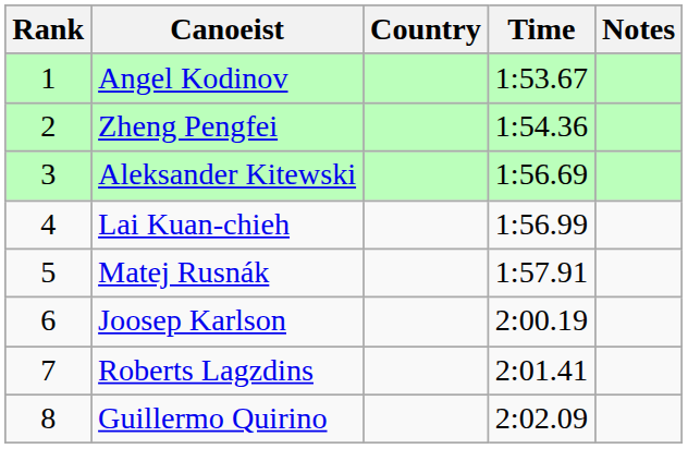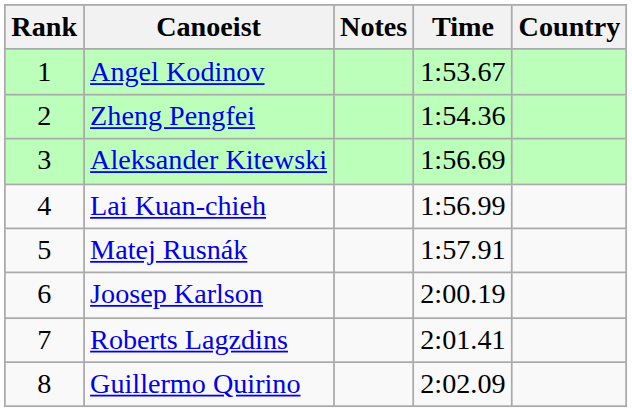columns swapped: Country <-> Notes
